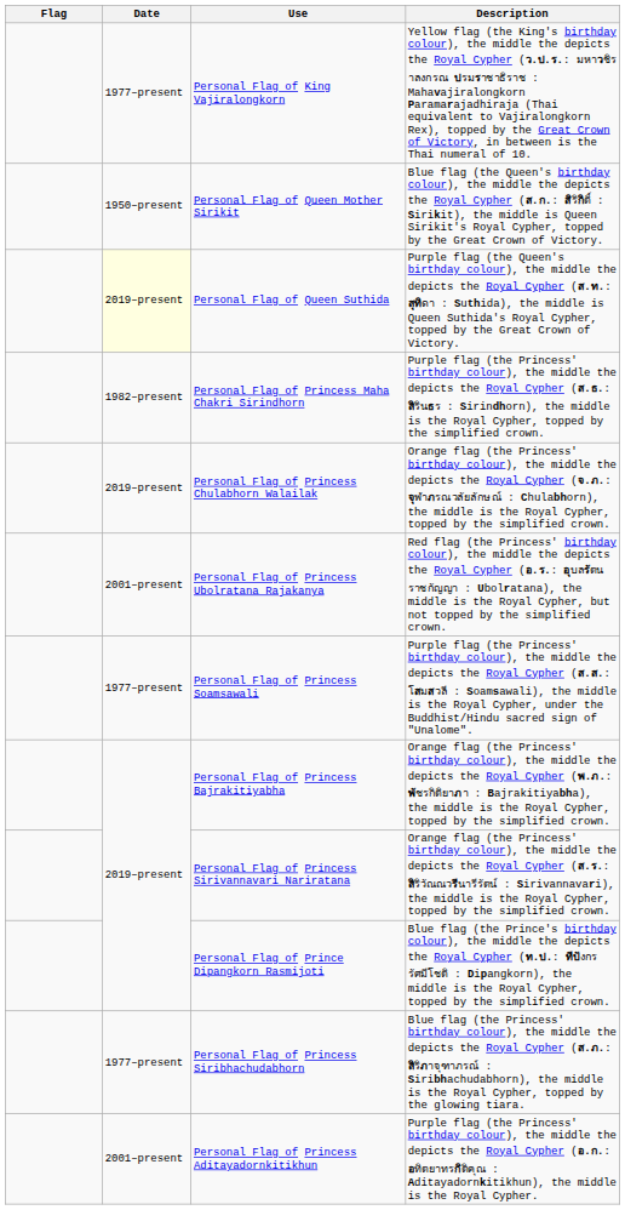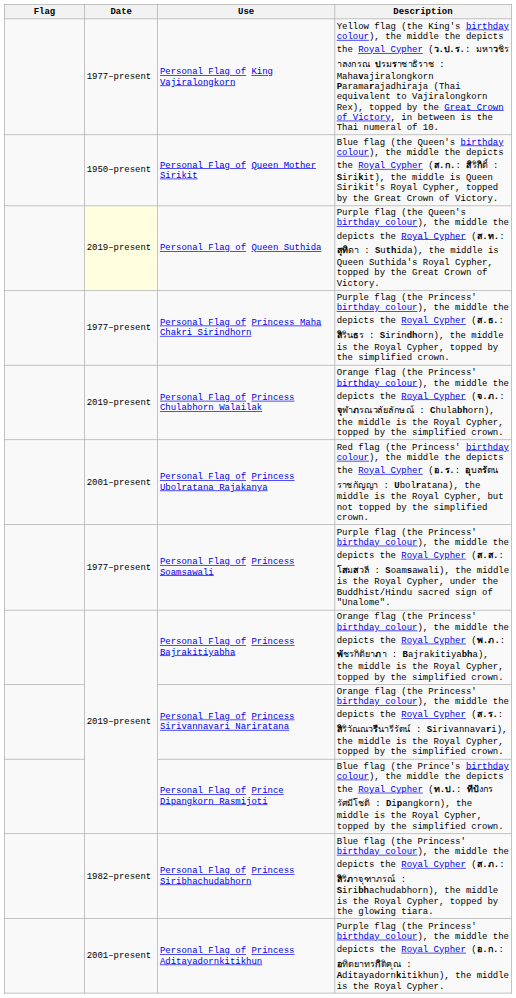Personal Flag of Princess Maha Chakri Sirindhorn | Date: 1982–present -> 1977–present
Personal Flag of Princess Siribhachudabhorn | Date: 1977–present -> 1982–present
